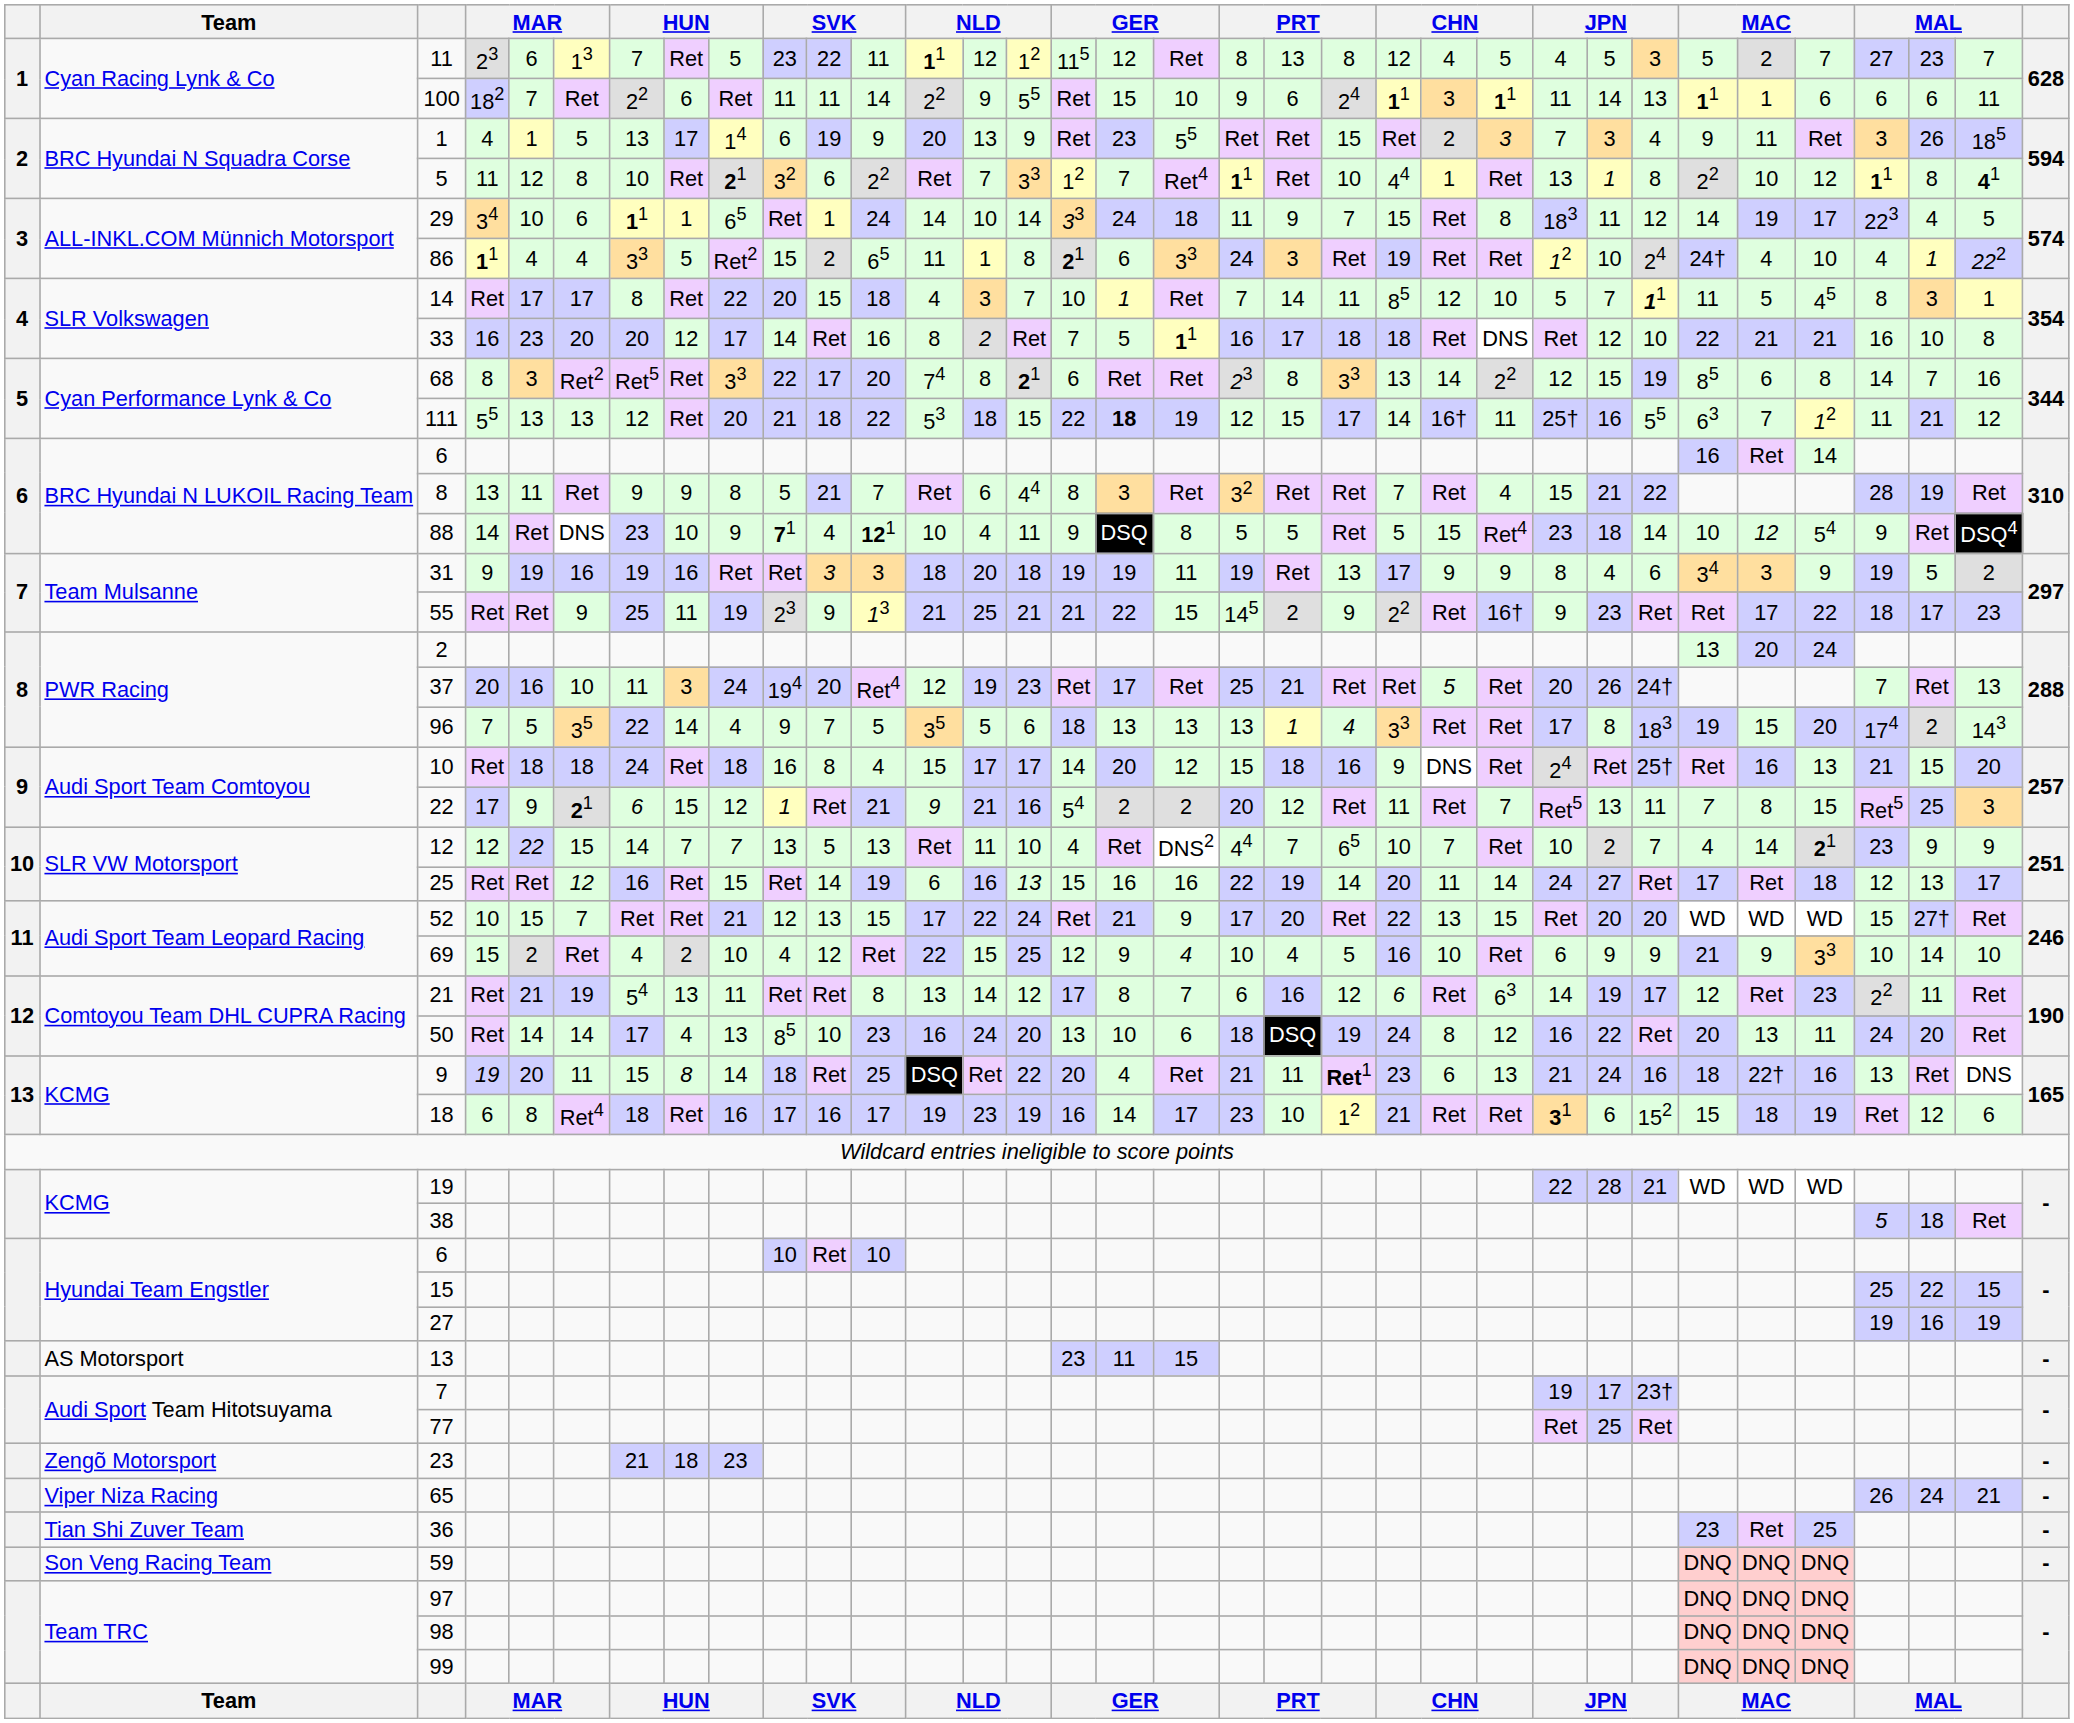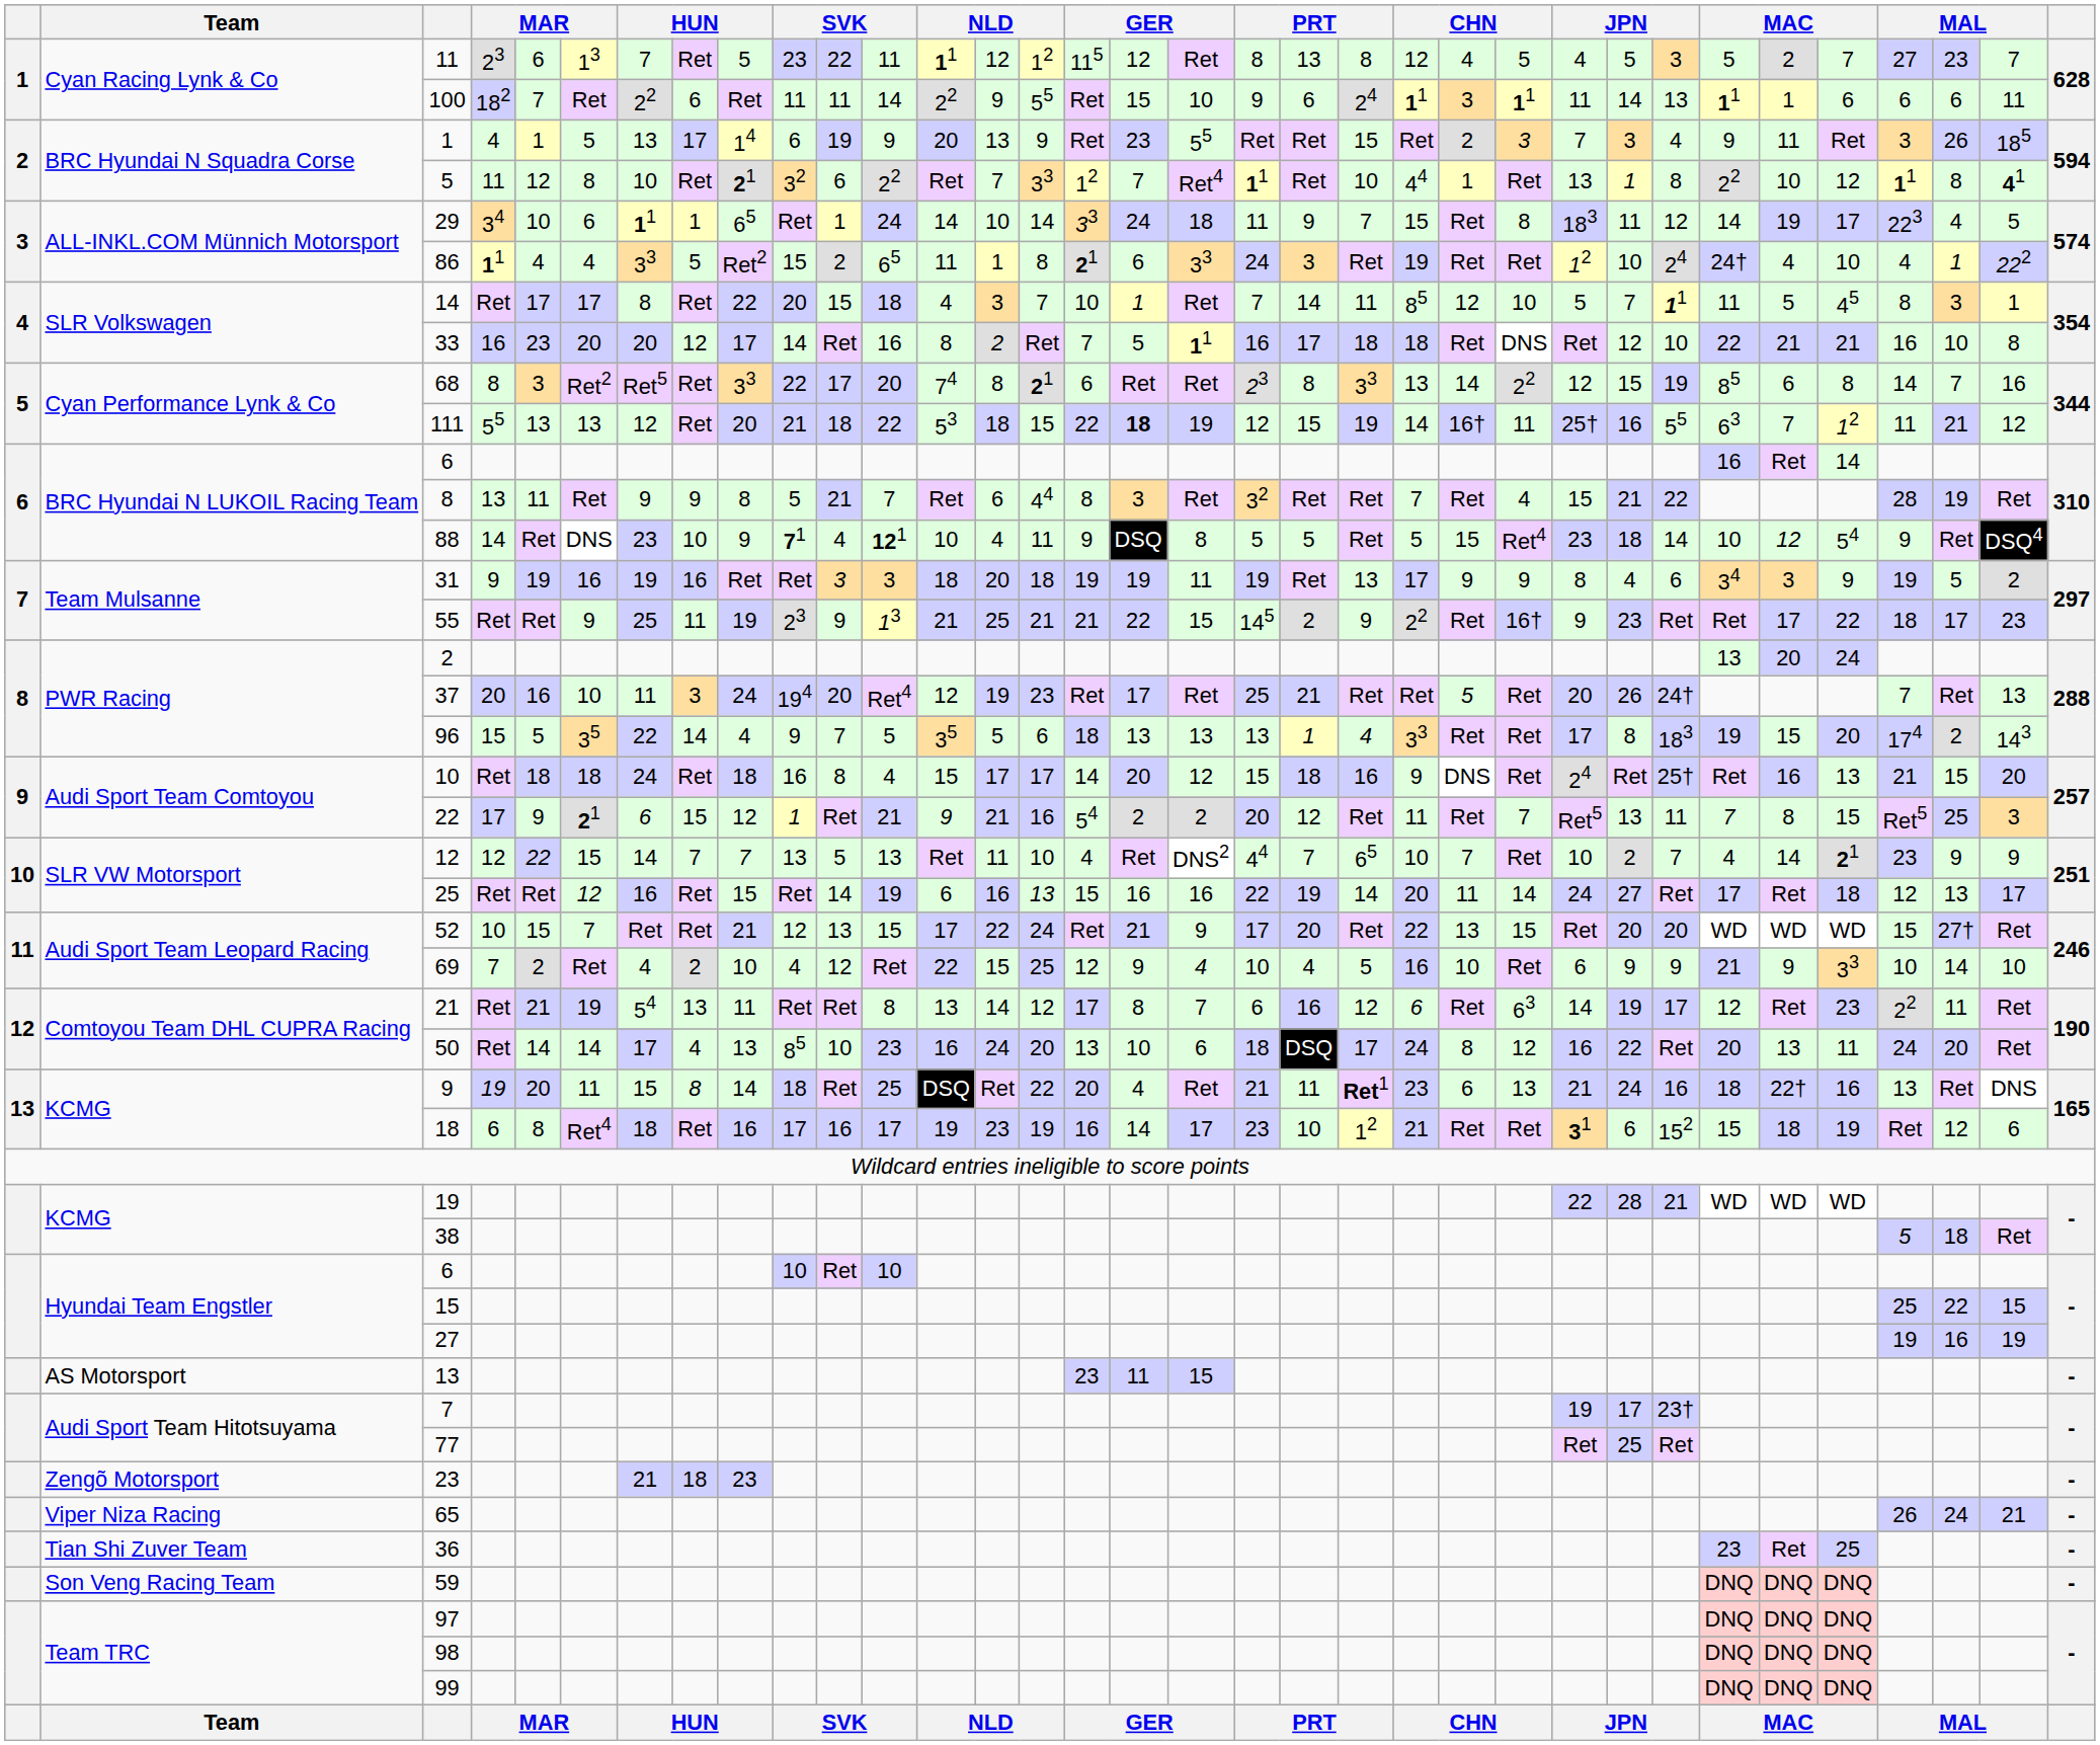111 | column 21: 17 -> 19
96 | column 4: 7 -> 15
69 | column 4: 15 -> 7
50 | column 21: 19 -> 17
